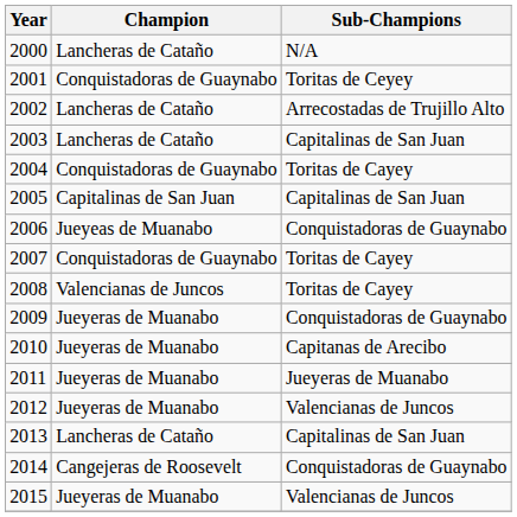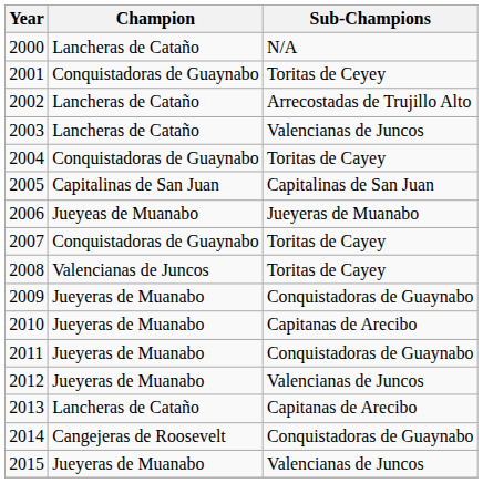2003 | Sub-Champions: Capitalinas de San Juan -> Valencianas de Juncos
2006 | Sub-Champions: Conquistadoras de Guaynabo -> Jueyeras de Muanabo
2011 | Sub-Champions: Jueyeras de Muanabo -> Conquistadoras de Guaynabo
2013 | Sub-Champions: Capitalinas de San Juan -> Capitanas de Arecibo
